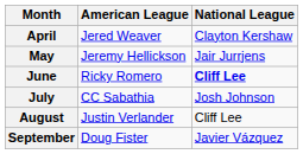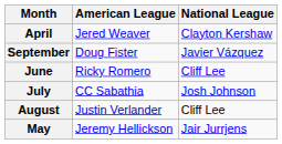rows swapped: May <-> September
June | National League: bold -> normal
